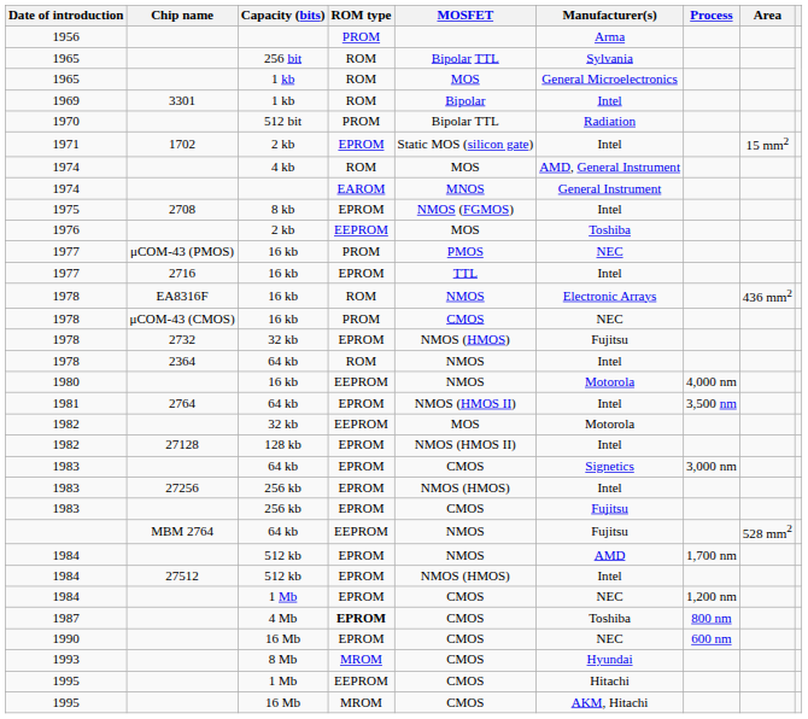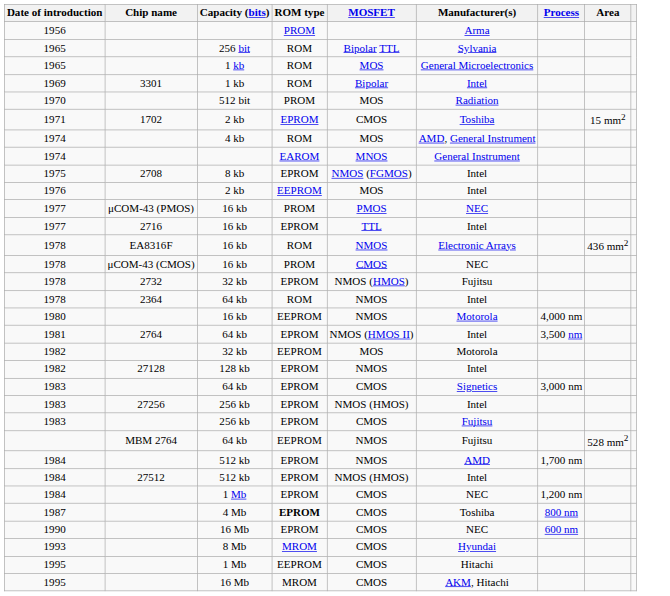1970 | MOSFET: Bipolar TTL -> MOS
1971 | MOSFET: Static MOS (silicon gate) -> CMOS
1971 | Manufacturer(s): Intel -> Toshiba
1976 | Manufacturer(s): Toshiba -> Intel
1982 / 128 kb | MOSFET: NMOS (HMOS II) -> NMOS
